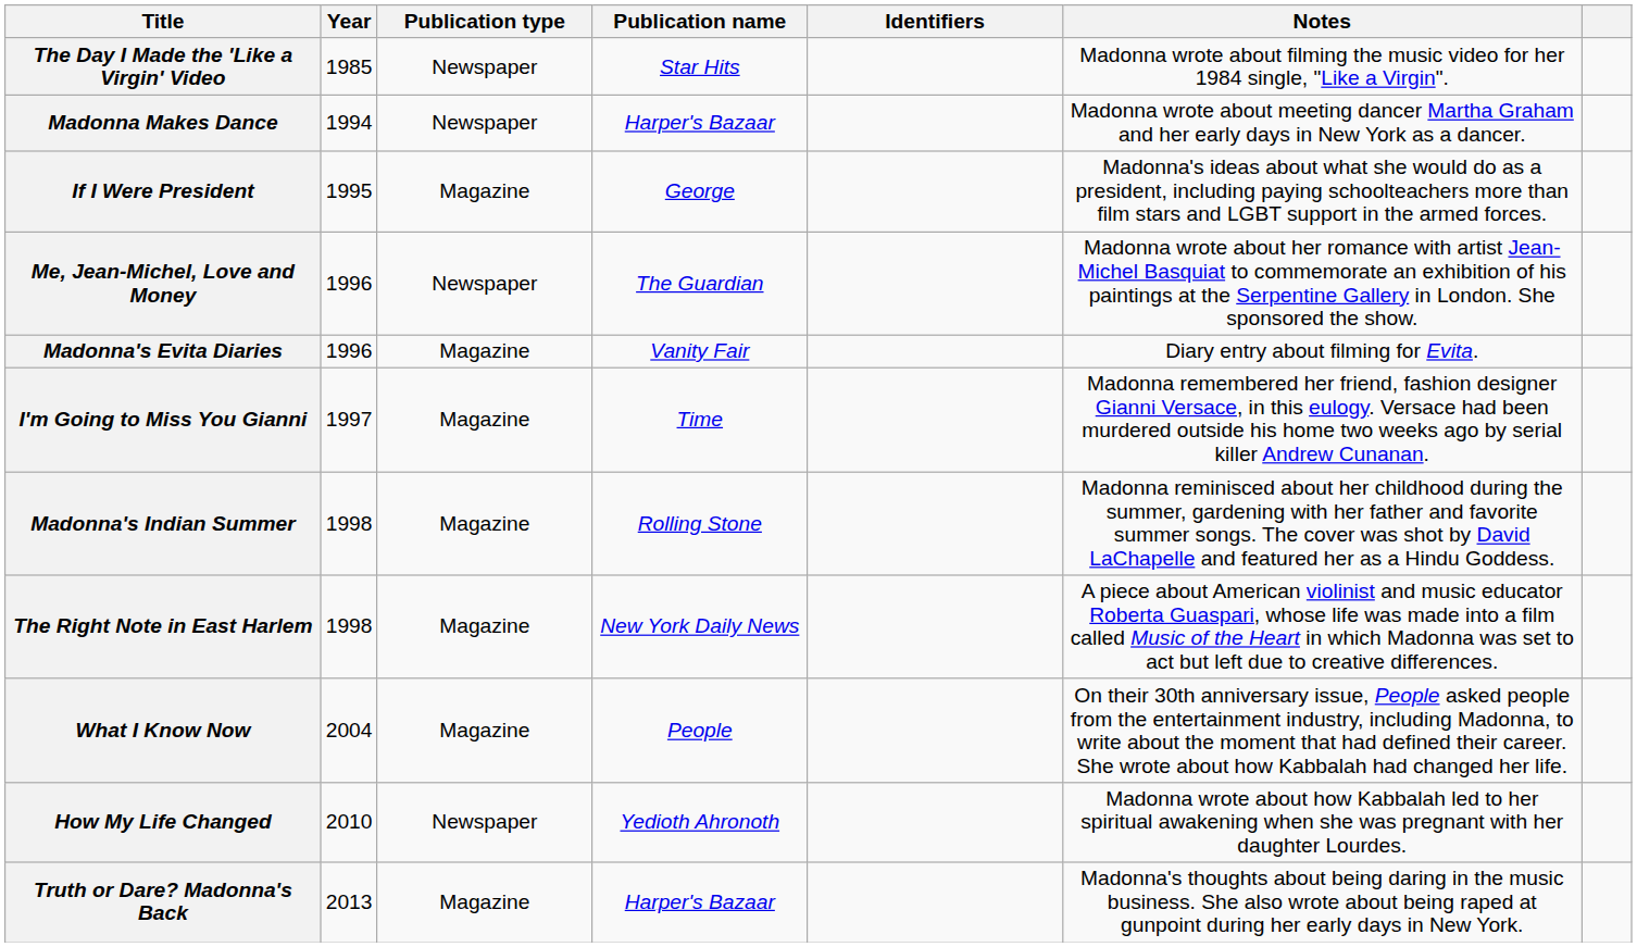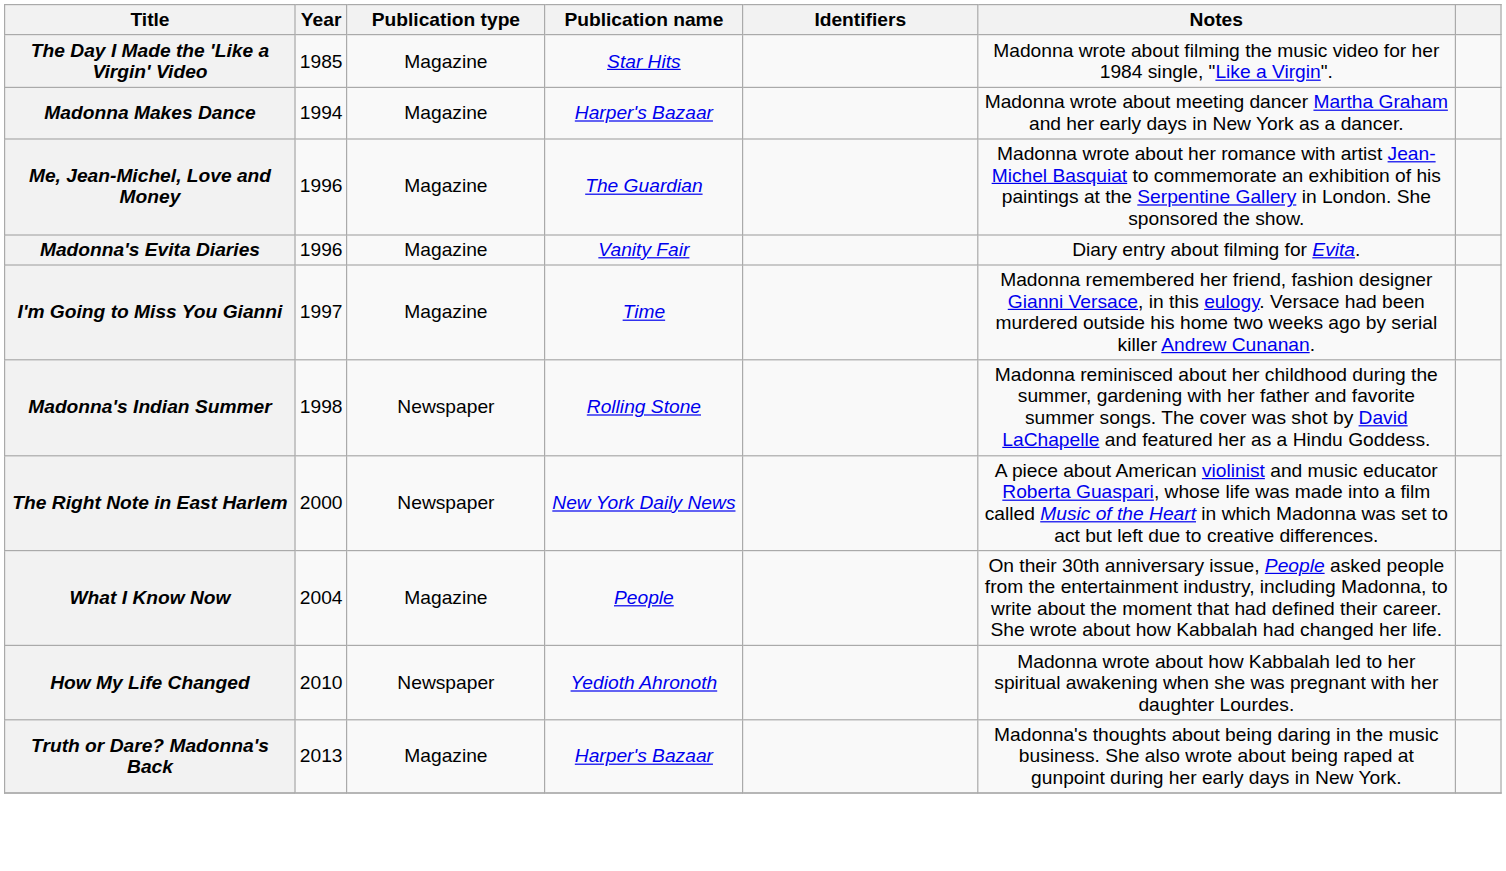The Day I Made the 'Like a Virgin' Video | Publication type: Newspaper -> Magazine
Madonna Makes Dance | Publication type: Newspaper -> Magazine
- row: If I Were President | 1995 | Magazine | George | Madonna's ideas about what she would do as a president, including paying schoolteachers more than film stars and LGBT support in the armed forces.
Me, Jean-Michel, Love and Money | Publication type: Newspaper -> Magazine
Madonna's Indian Summer | Publication type: Magazine -> Newspaper
The Right Note in East Harlem | Year: 1998 -> 2000
The Right Note in East Harlem | Publication type: Magazine -> Newspaper
